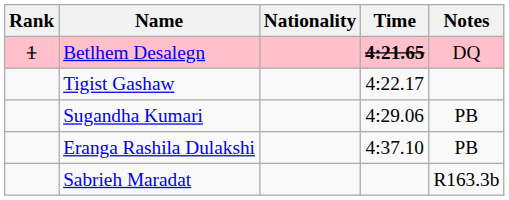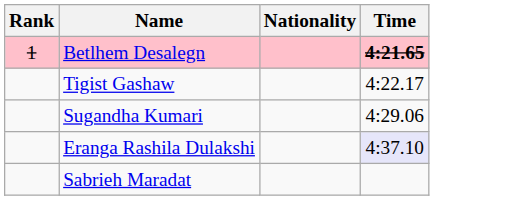- column: Notes | DQ | PB | PB | R163.3b
Eranga Rashila Dulakshi | Time: no background -> lavender background
